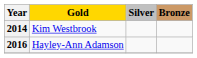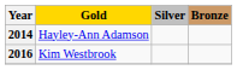2014 | Gold: Kim Westbrook -> Hayley-Ann Adamson
2016 | Gold: Hayley-Ann Adamson -> Kim Westbrook
